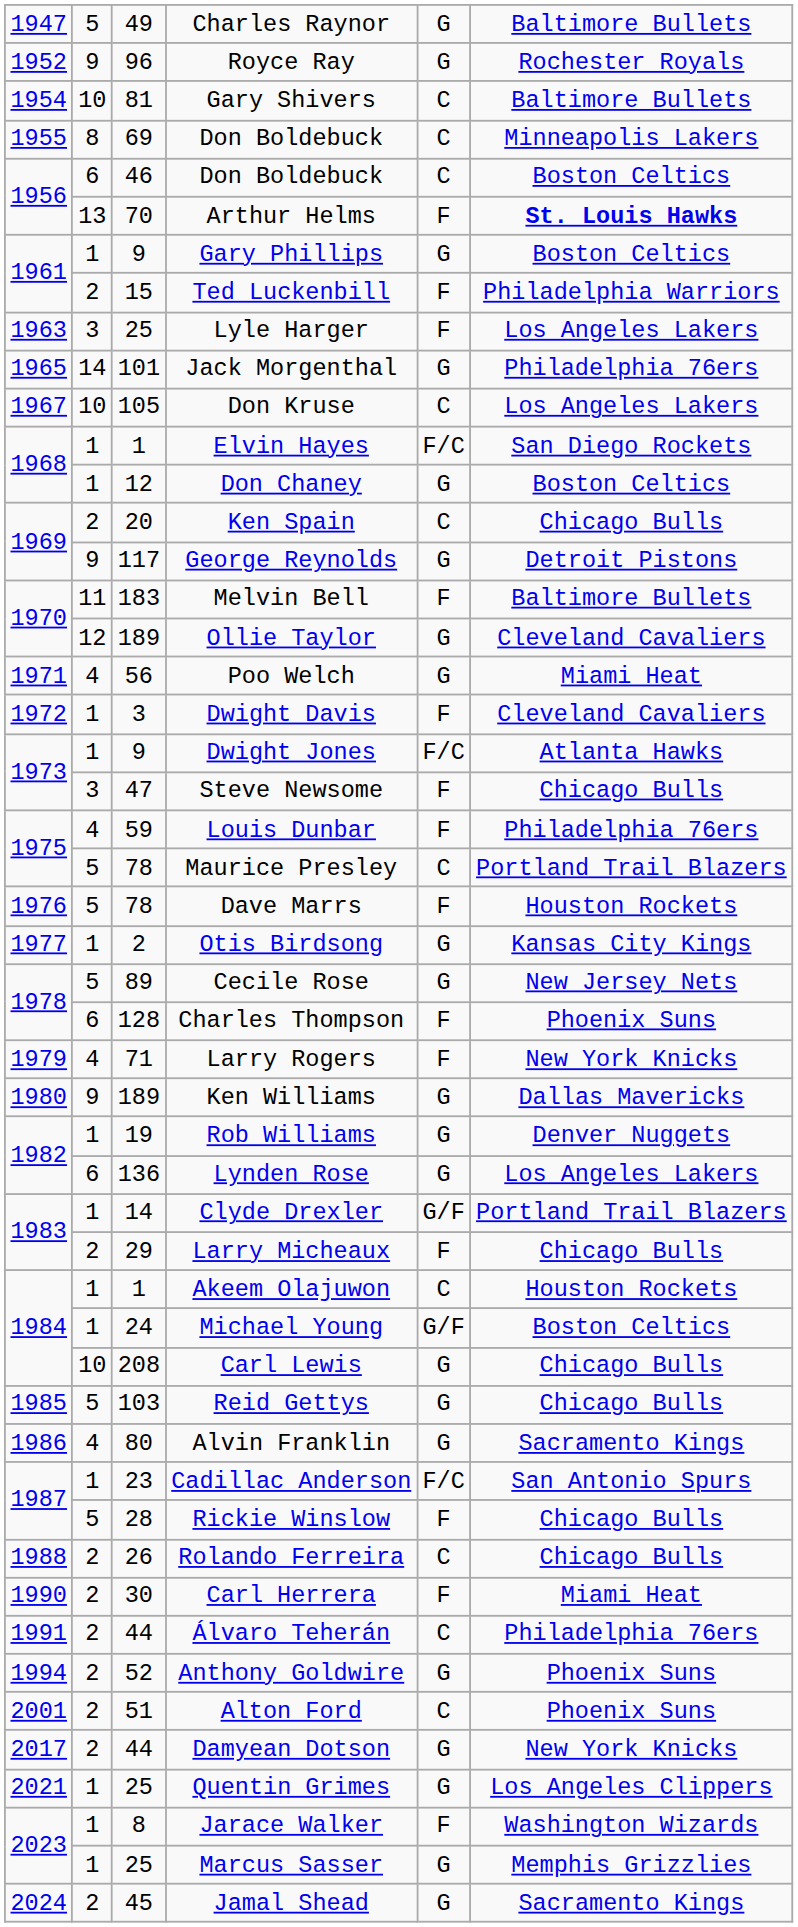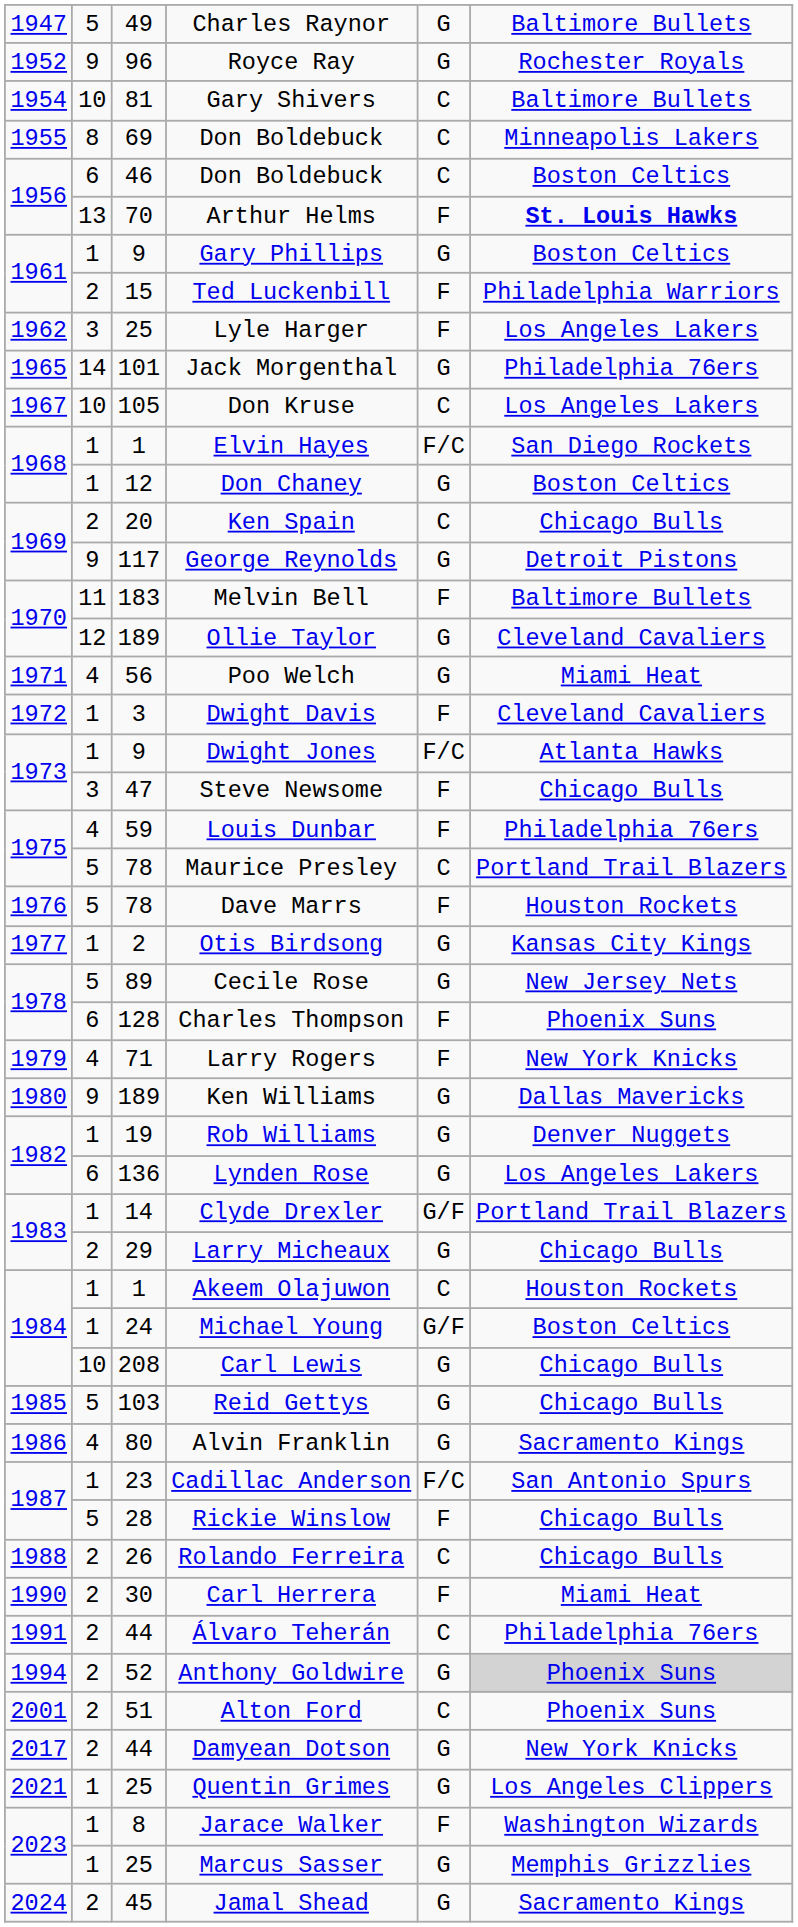Lyle Harger | column 1: 1963 -> 1962
Larry Micheaux | column 5: F -> G
Anthony Goldwire | column 6: no background -> lightgrey background
